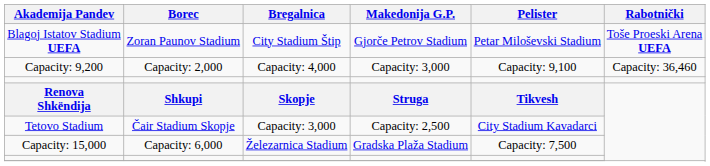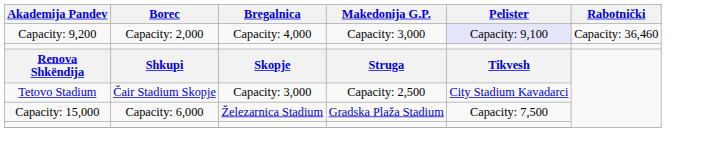- row: Blagoj Istatov Stadium UEFA | Zoran Paunov Stadium | City Stadium Štip | Gjorče Petrov Stadium | Petar Miloševski Stadium | Toše Proeski Arena UEFA
Capacity: 9,200 | Pelister: no background -> lavender background
